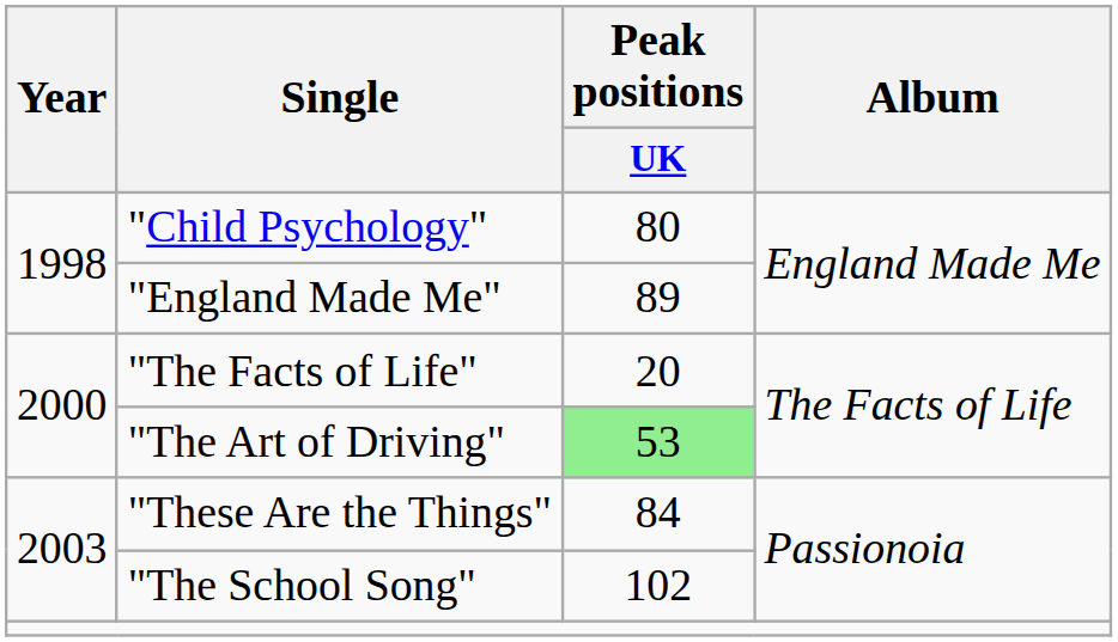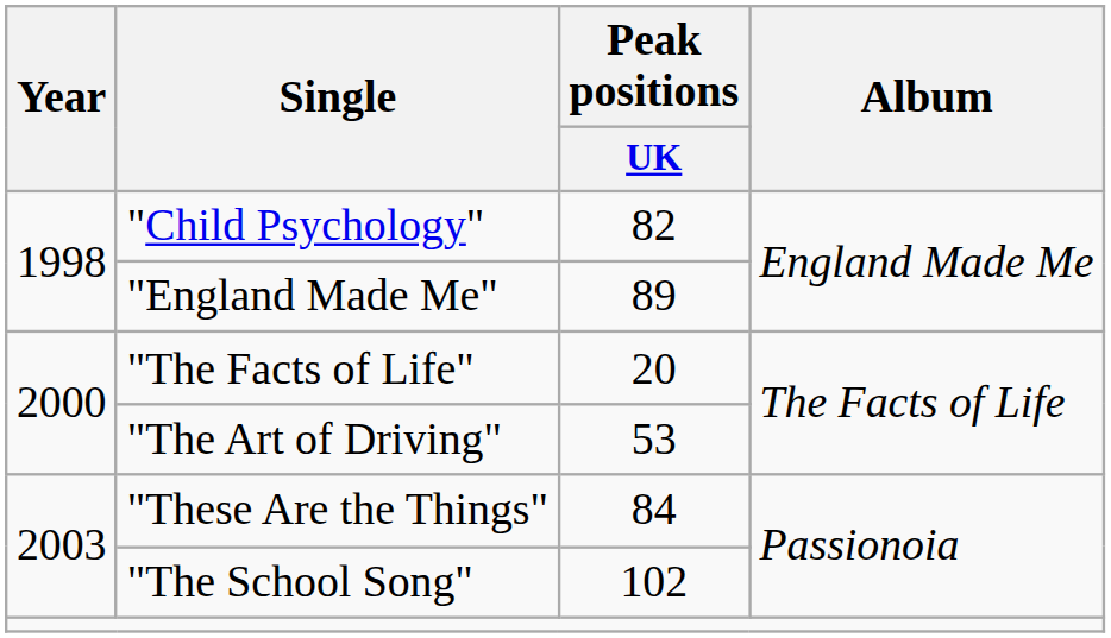"Child Psychology" | Peak positions / UK: 80 -> 82
"The Art of Driving" | Peak positions / UK: lightgreen background -> no background
